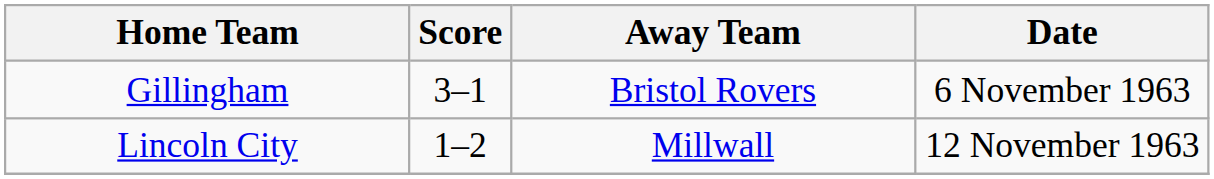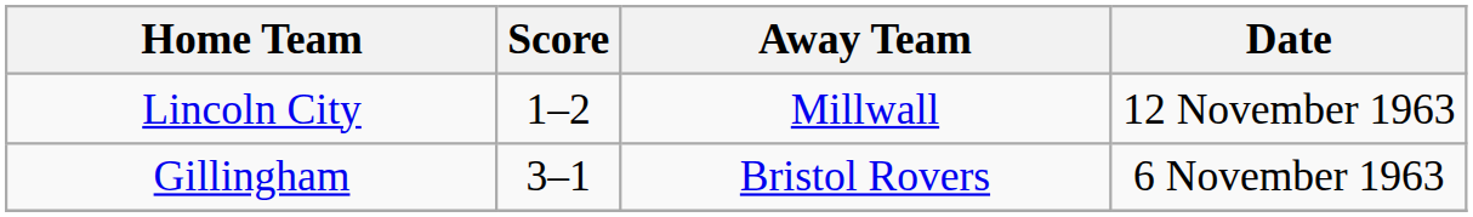rows swapped: Gillingham <-> Lincoln City
